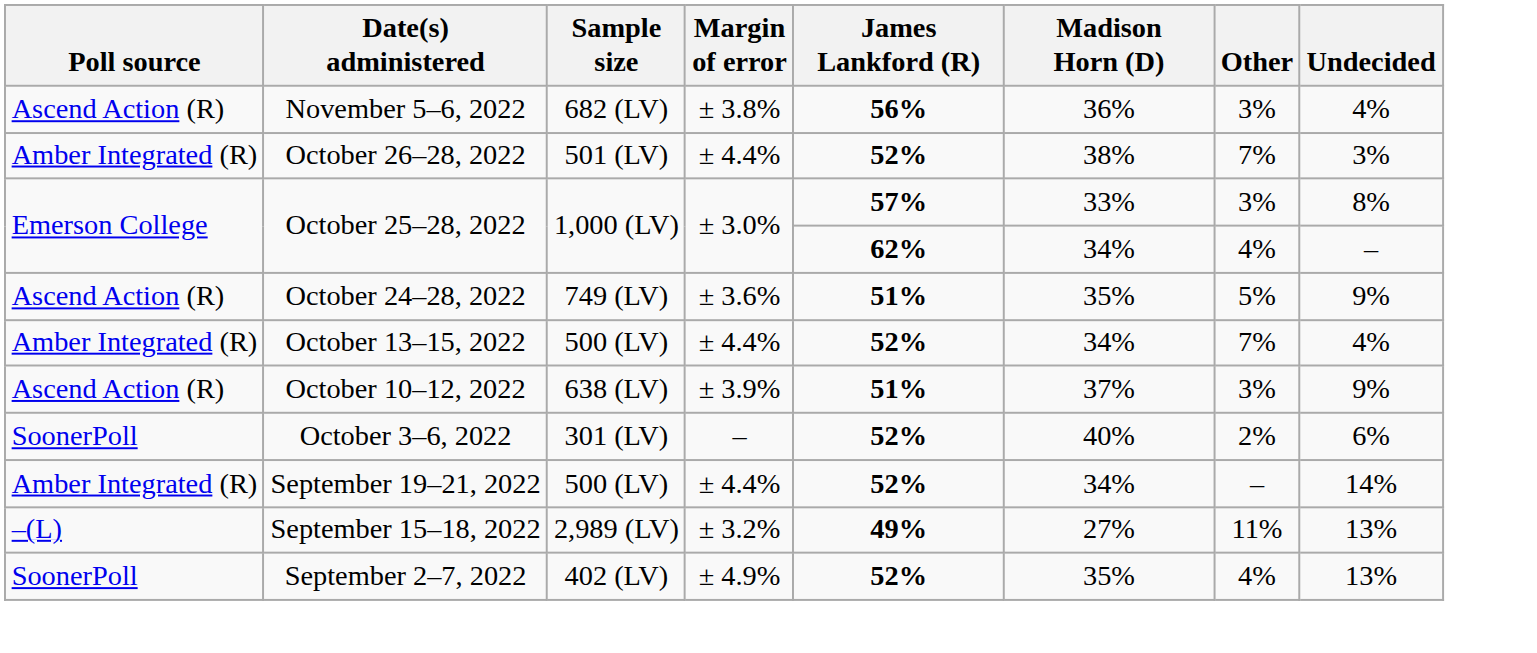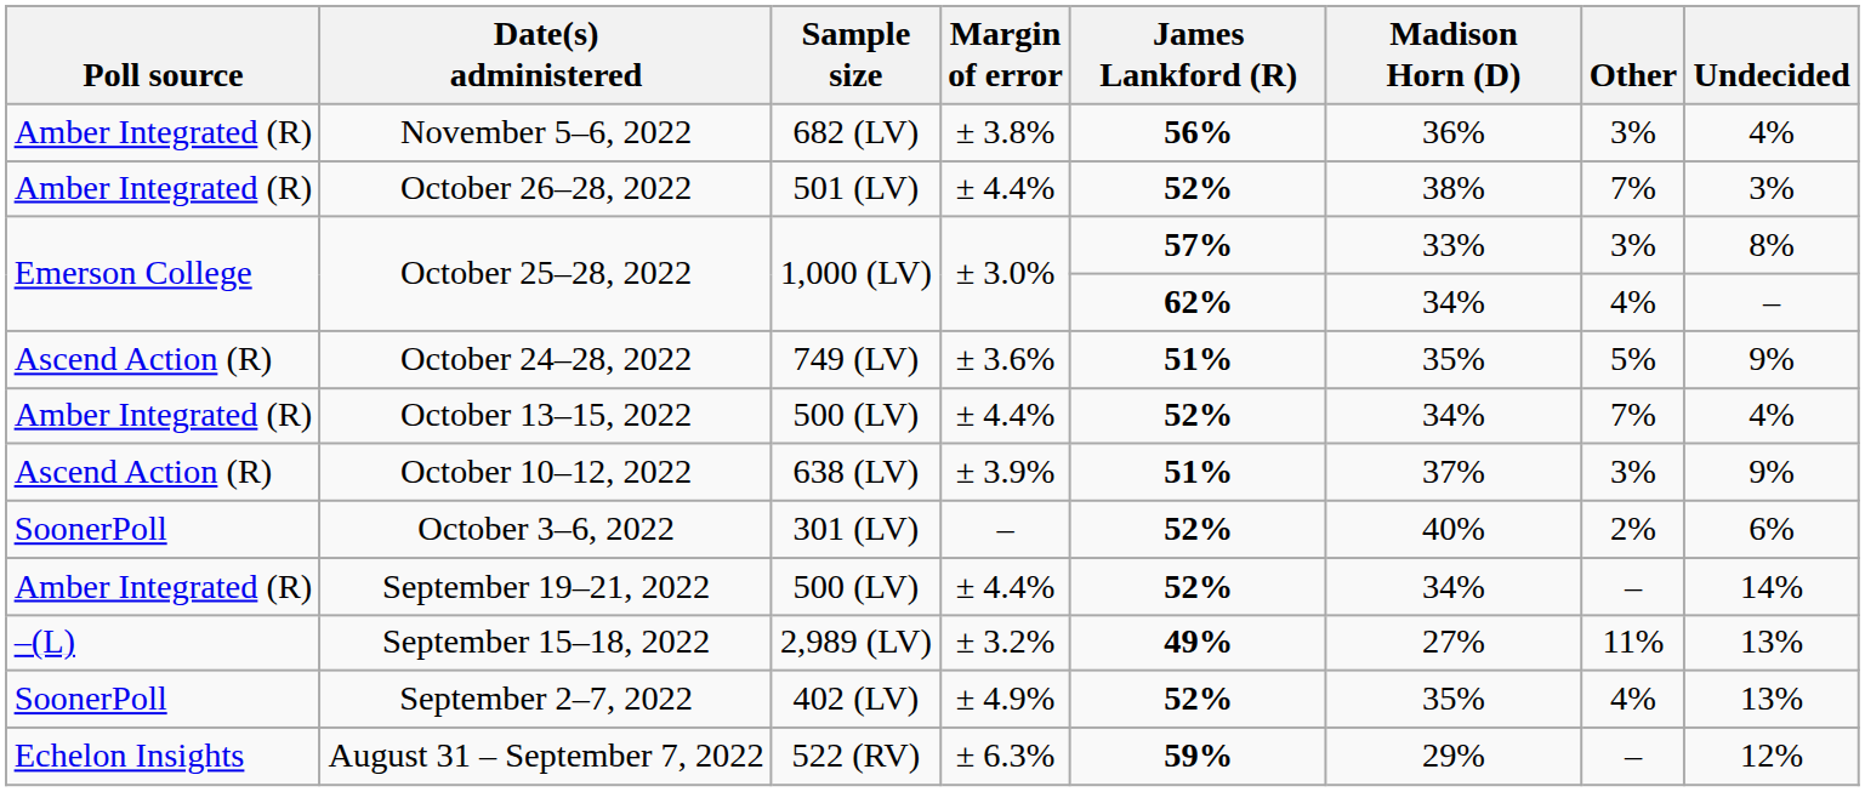November 5–6, 2022 | Poll source: Ascend Action (R) -> Amber Integrated (R)
+ row: Echelon Insights | August 31 – September 7, 2022 | 522 (RV) | ± 6.3% | 59% | 29% | – | 12%
